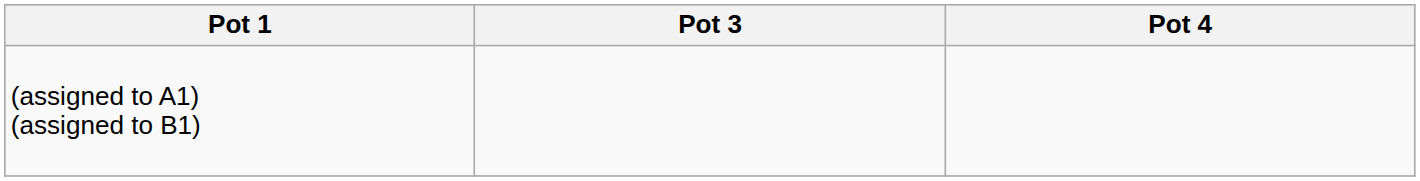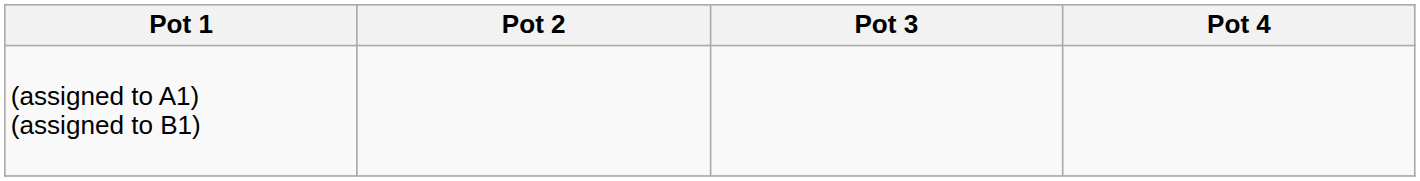+ column: Pot 2
